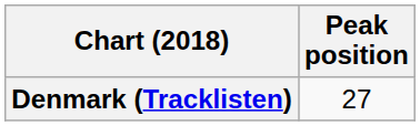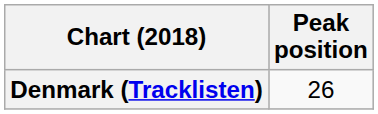Denmark (Tracklisten) | Peak position: 27 -> 26
